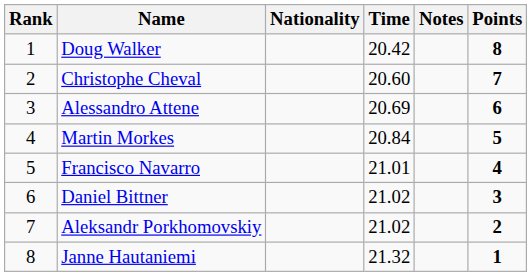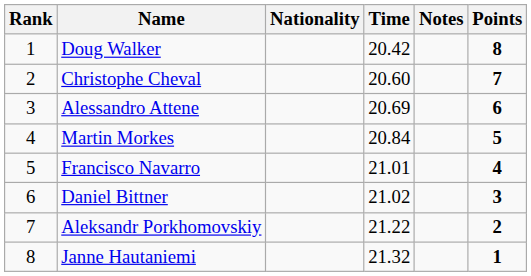Aleksandr Porkhomovskiy | Time: 21.02 -> 21.22
